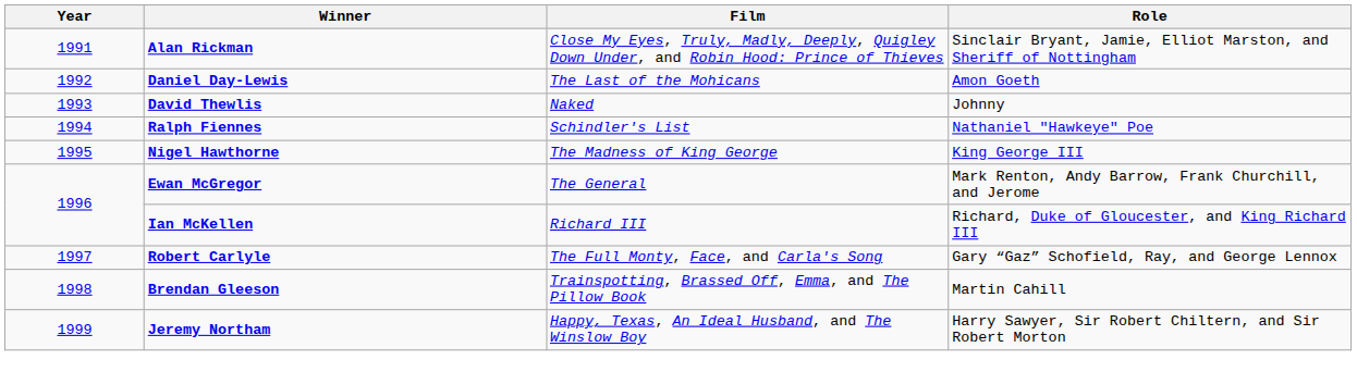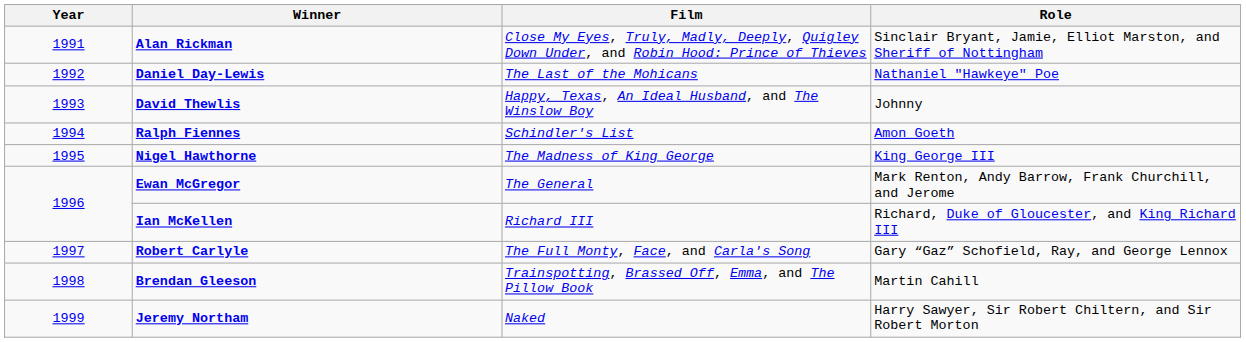Daniel Day-Lewis | Role: Amon Goeth -> Nathaniel "Hawkeye" Poe
David Thewlis | Film: Naked -> Happy, Texas, An Ideal Husband, and The Winslow Boy
Ralph Fiennes | Role: Nathaniel "Hawkeye" Poe -> Amon Goeth
Jeremy Northam | Film: Happy, Texas, An Ideal Husband, and The Winslow Boy -> Naked
